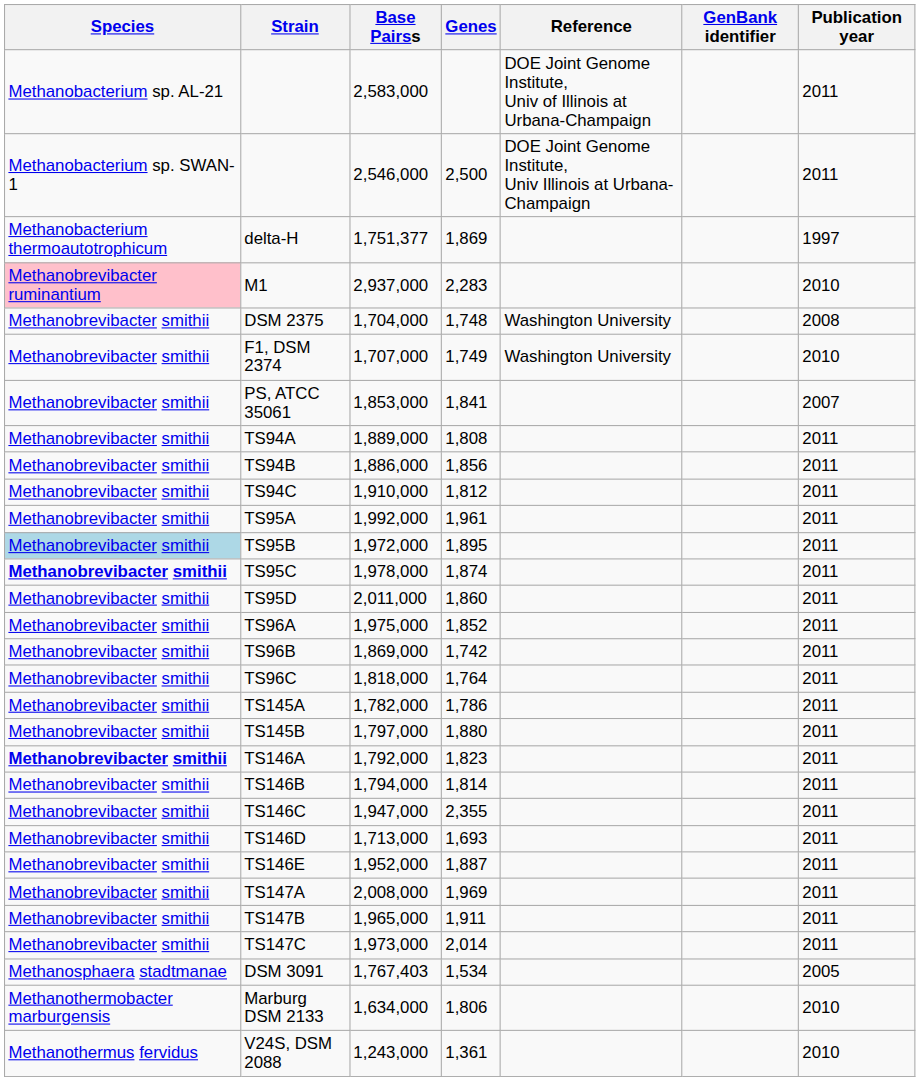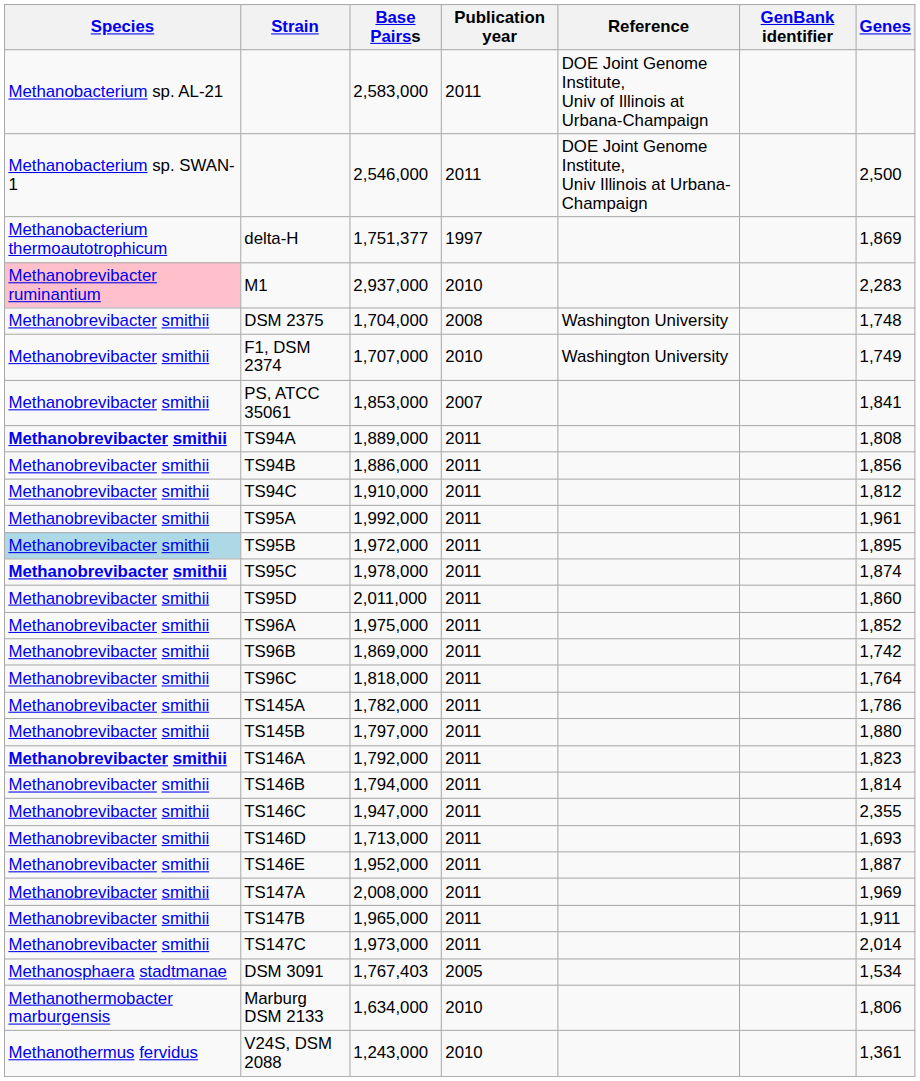columns swapped: Genes <-> Publication year
TS94A | Species: normal -> bold
